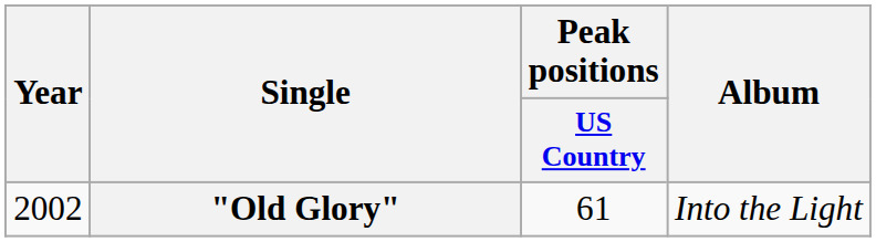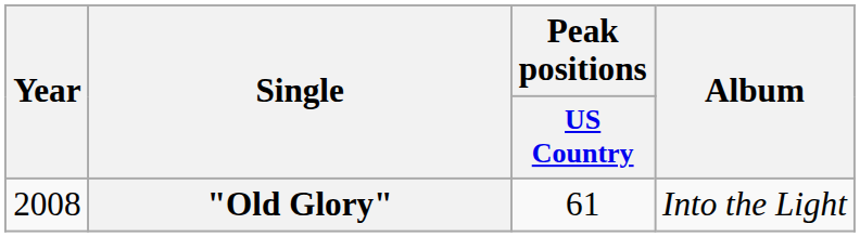"Old Glory" | Year: 2002 -> 2008
